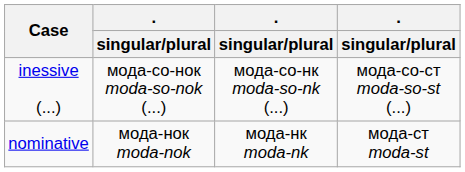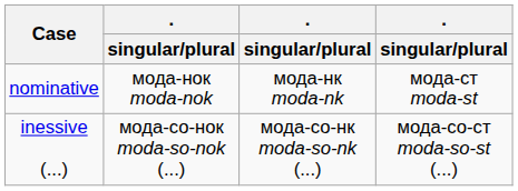rows swapped: nominative <-> inessive (...)
